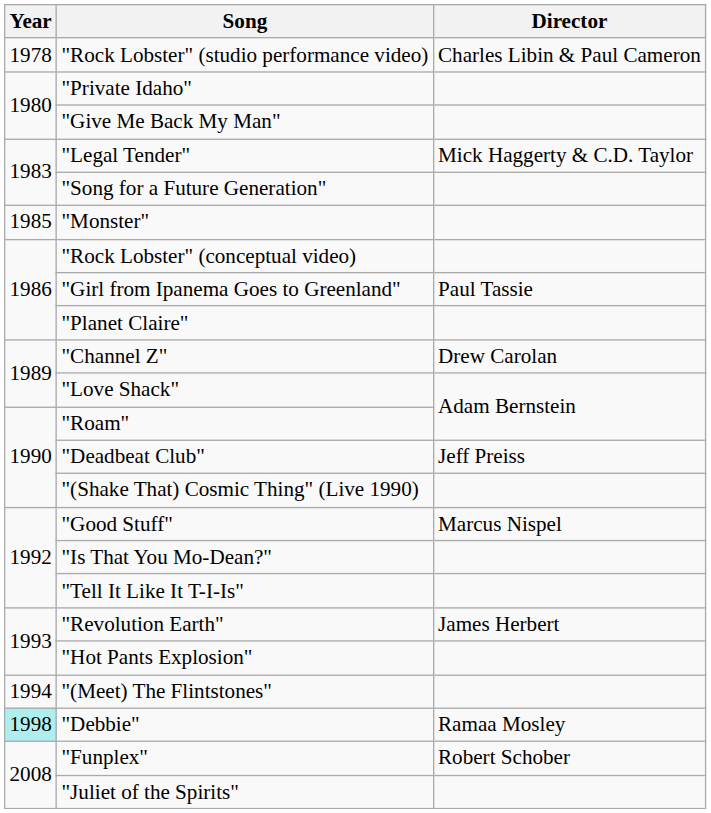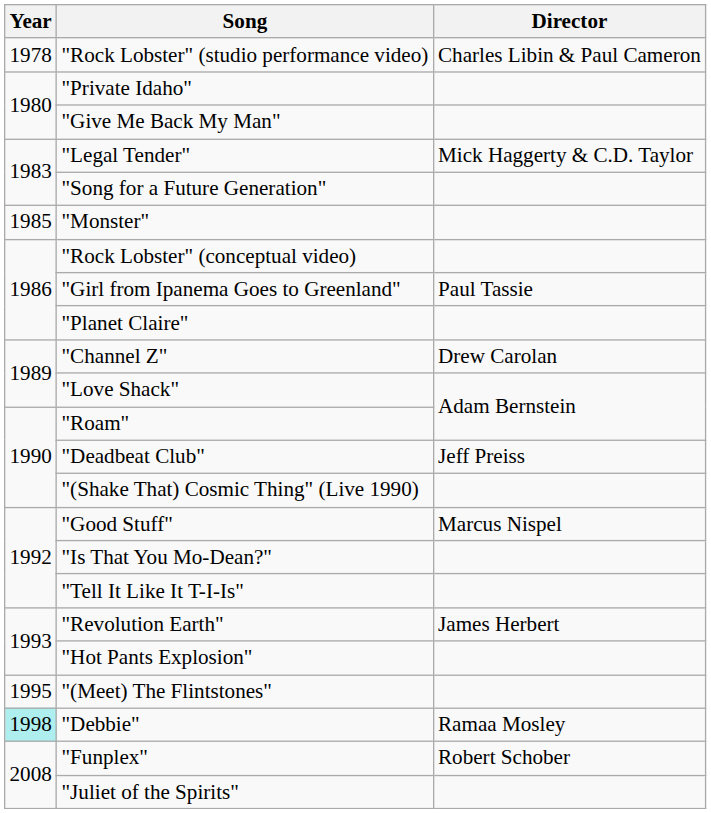"(Meet) The Flintstones" | Year: 1994 -> 1995
